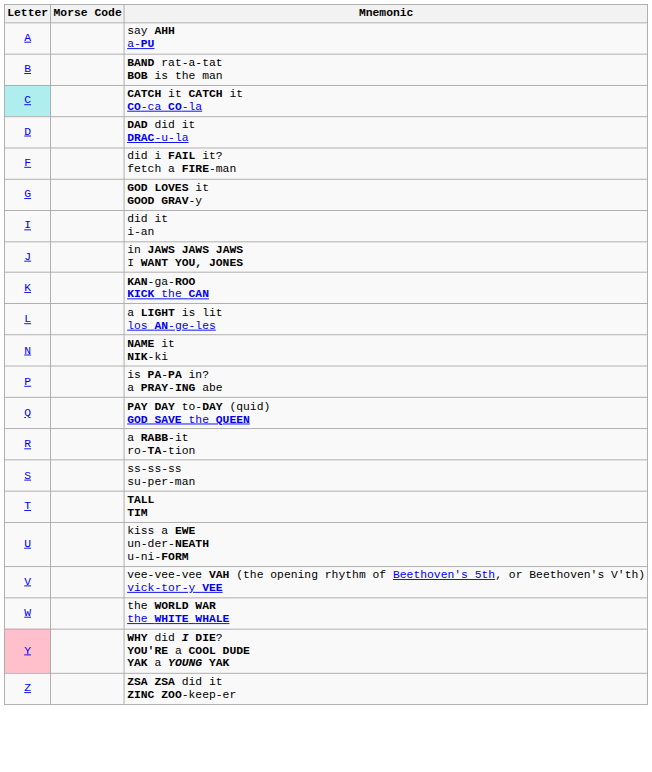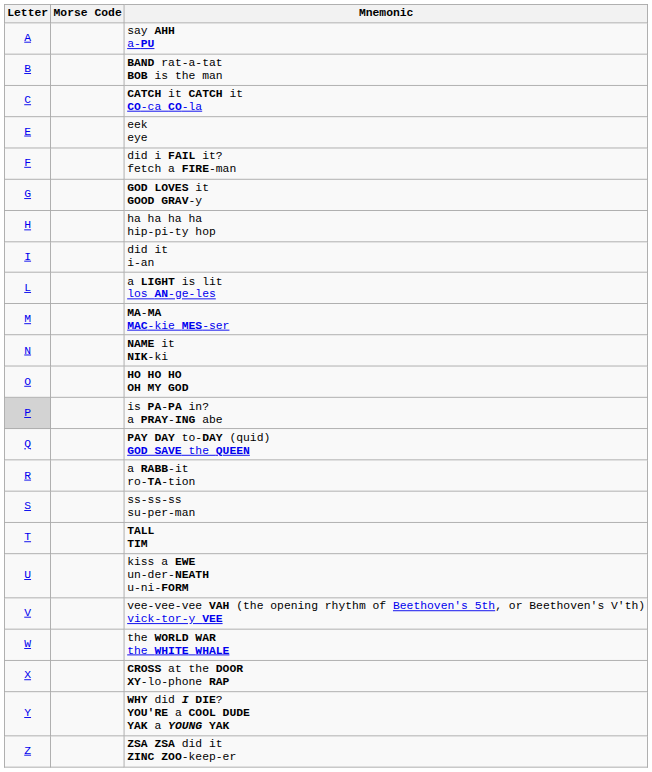CATCH it CATCH it CO-ca CO-la | Letter: paleturquoise background -> no background
- row: D | DAD did it DRAC-u-la
+ row: E | eek eye
+ row: H | ha ha ha ha hip-pi-ty hop
- row: J | in JAWS JAWS JAWS I WANT YOU, JONES
- row: K | KAN-ga-ROO KICK the CAN
+ row: M | MA-MA MAC-kie MES-ser
+ row: O | HO HO HO OH MY GOD
is PA-PA in? a PRAY-ING abe | Letter: no background -> lightgrey background
+ row: X | CROSS at the DOOR XY-lo-phone RAP
WHY did I DIE? YOU'RE a COOL DUDE YAK a YOUNG YAK | Letter: pink background -> no background
